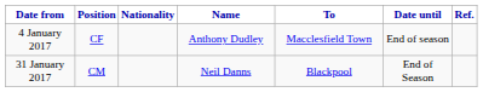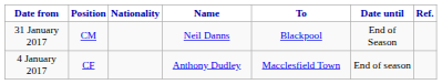rows swapped: 4 January 2017 <-> 31 January 2017
